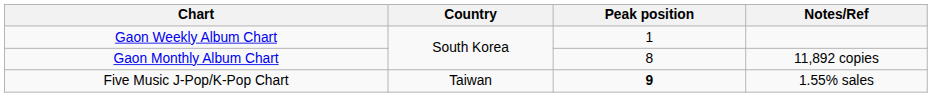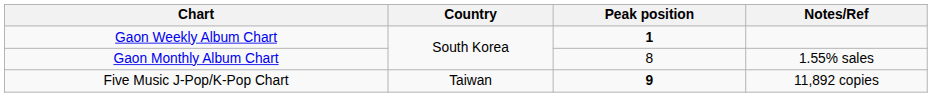Gaon Weekly Album Chart | Peak position: normal -> bold
Gaon Monthly Album Chart | Notes/Ref: 11,892 copies -> 1.55% sales
Five Music J-Pop/K-Pop Chart | Notes/Ref: 1.55% sales -> 11,892 copies
